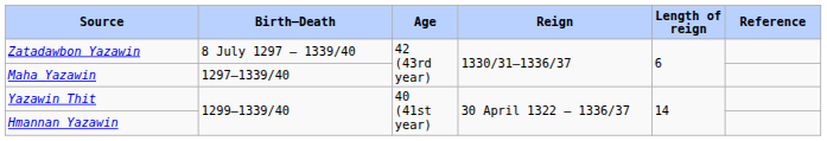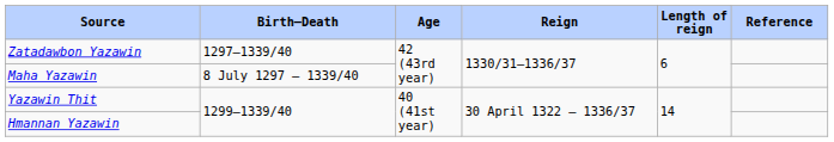Zatadawbon Yazawin | Birth–Death: 8 July 1297 – 1339/40 -> 1297–1339/40
Maha Yazawin | Birth–Death: 1297–1339/40 -> 8 July 1297 – 1339/40
